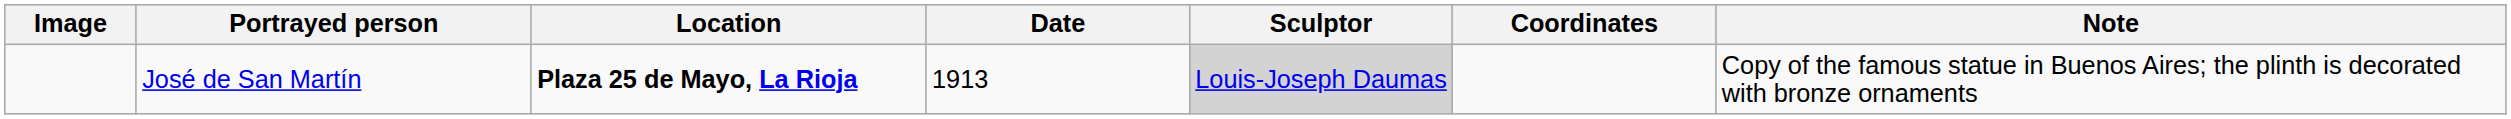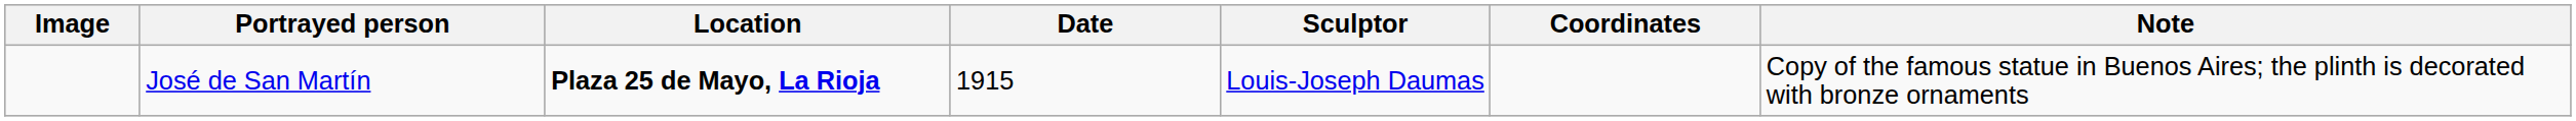José de San Martín | Date: 1913 -> 1915
José de San Martín | Sculptor: lightgrey background -> no background
